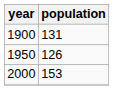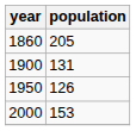+ row: 1860 | 205
